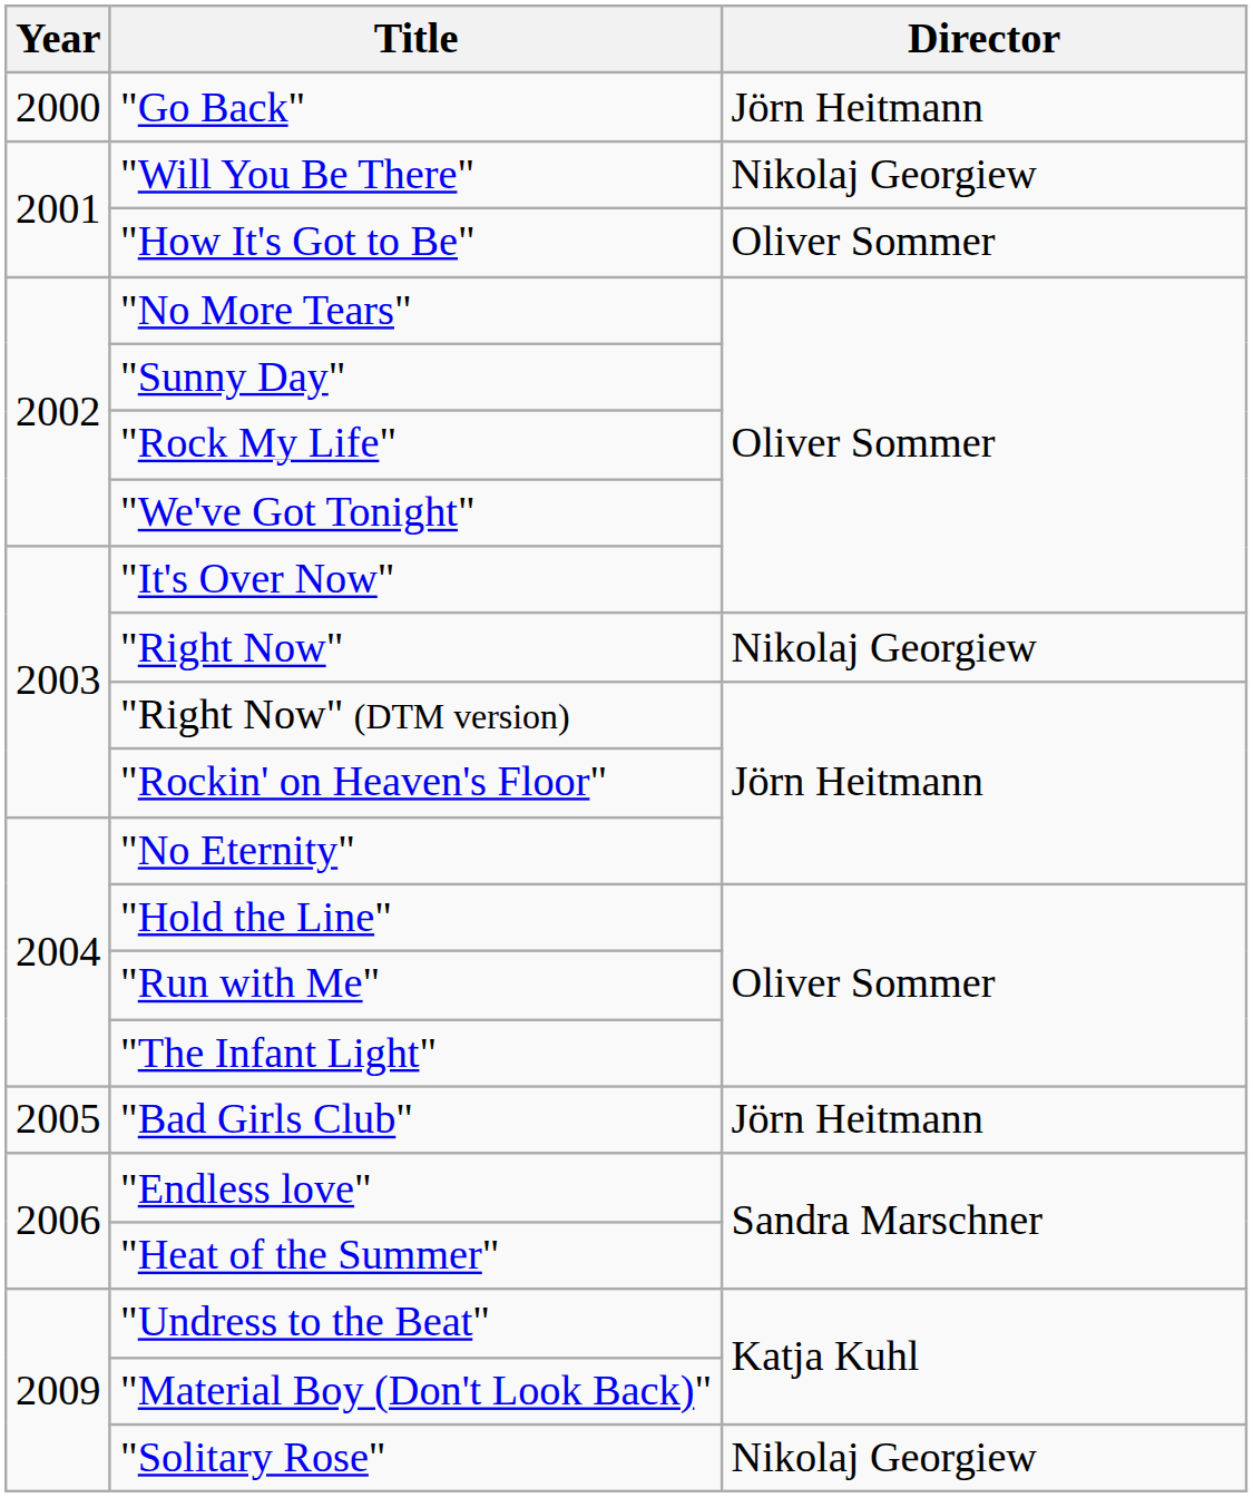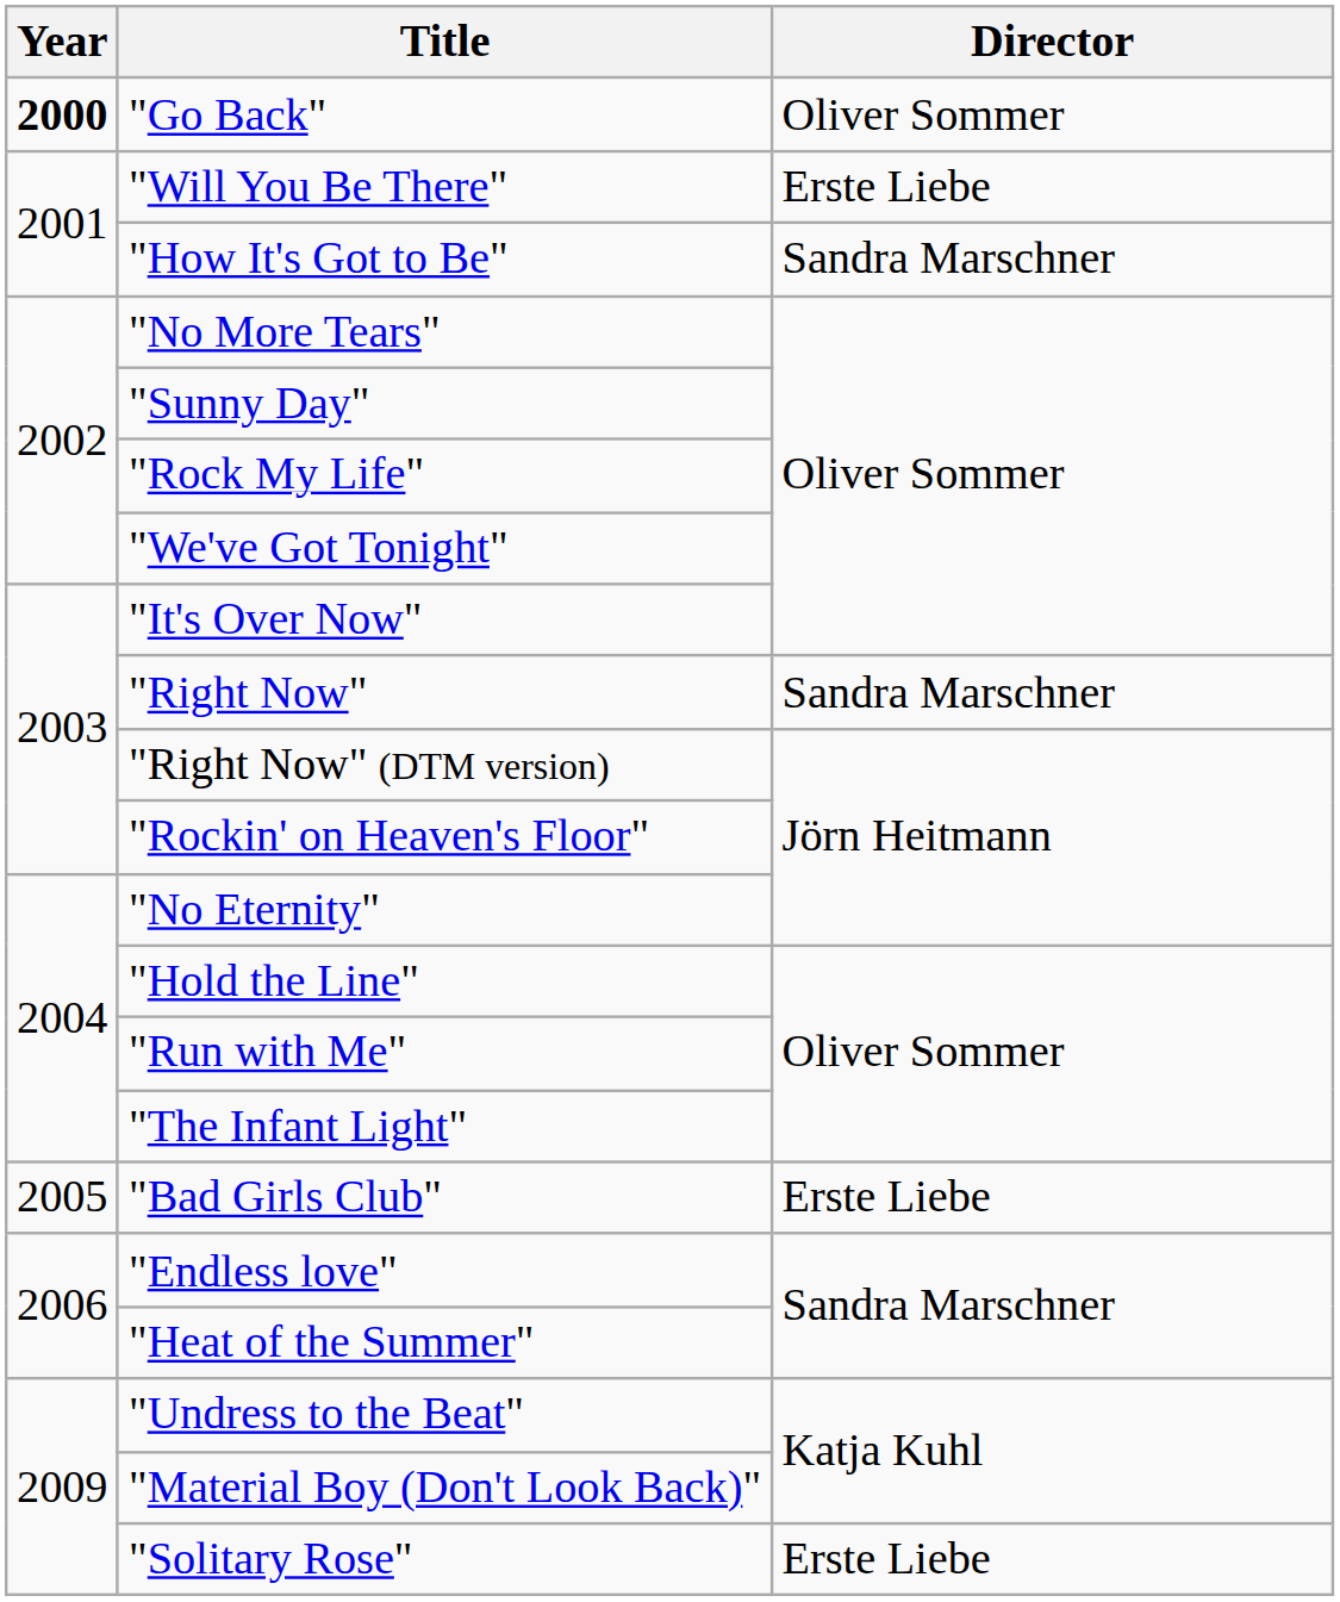"Go Back" | Year: normal -> bold
"Go Back" | Director: Jörn Heitmann -> Oliver Sommer
"Will You Be There" | Director: Nikolaj Georgiew -> Erste Liebe
"How It's Got to Be" | Director: Oliver Sommer -> Sandra Marschner
"Right Now" | Director: Nikolaj Georgiew -> Sandra Marschner
"Bad Girls Club" | Director: Jörn Heitmann -> Erste Liebe
"Solitary Rose" | Director: Nikolaj Georgiew -> Erste Liebe
